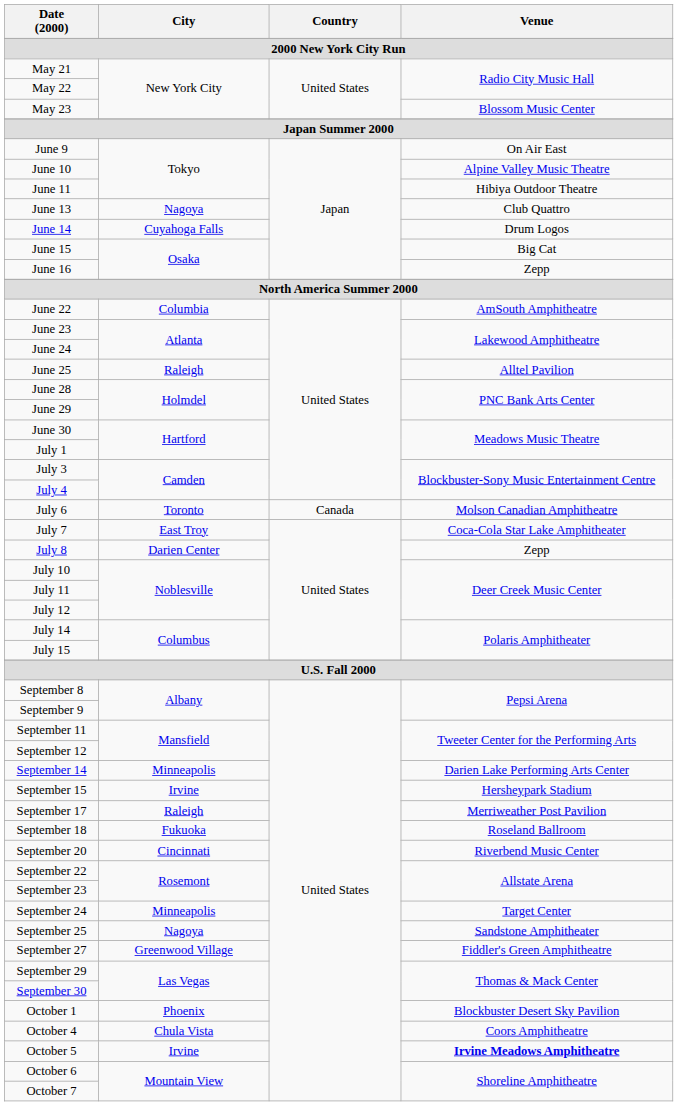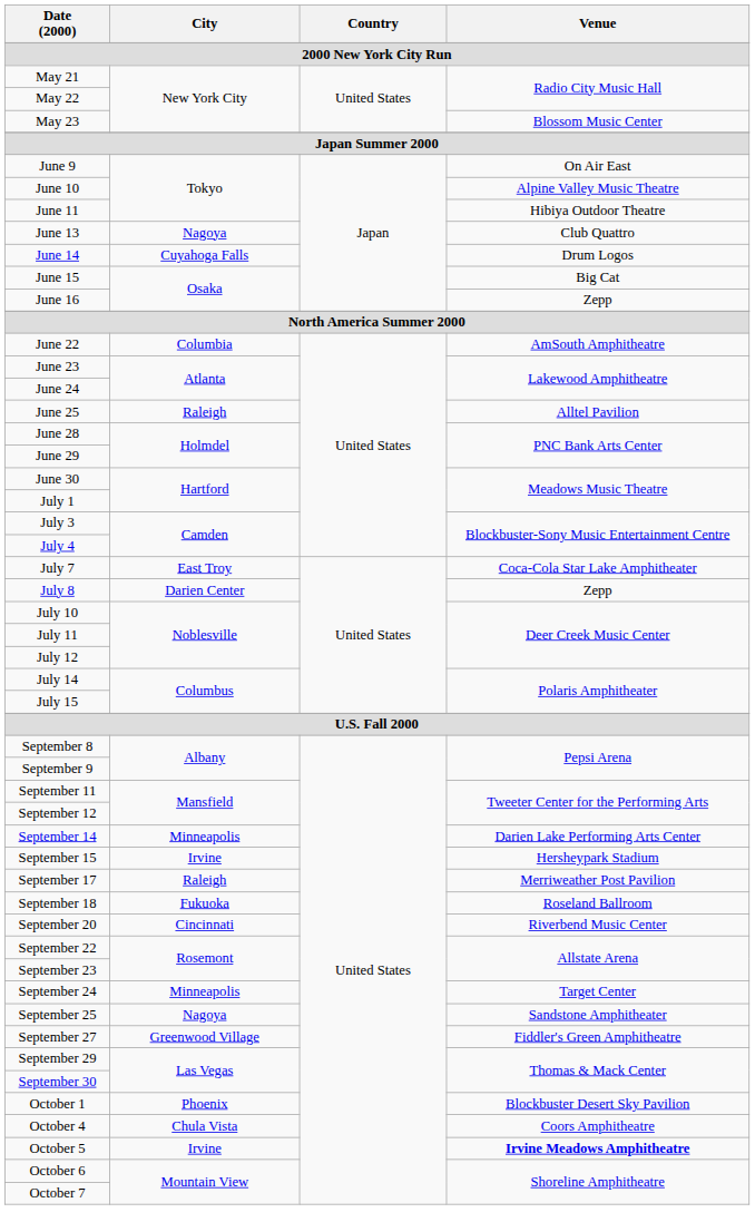- row: July 6 | Toronto | Canada | Molson Canadian Amphitheatre
